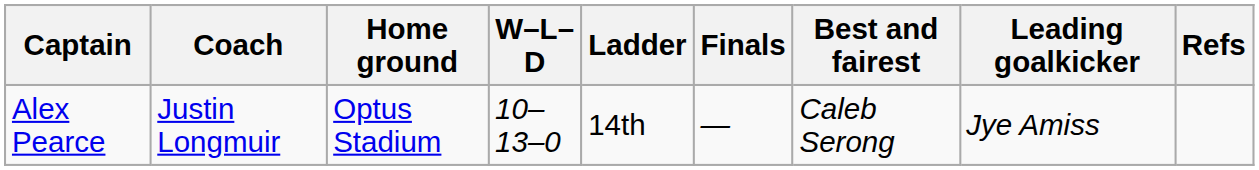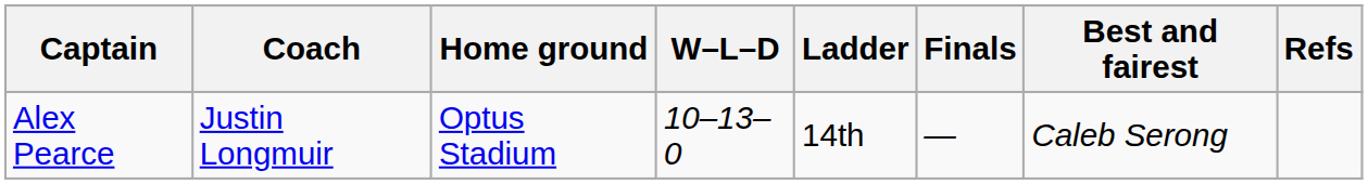- column: Leading goalkicker | Jye Amiss
